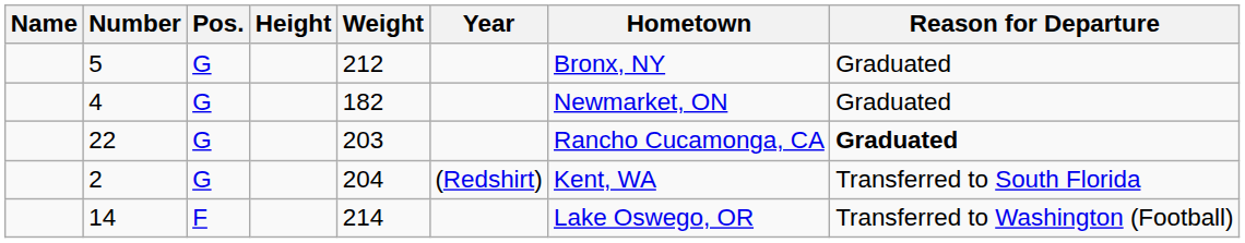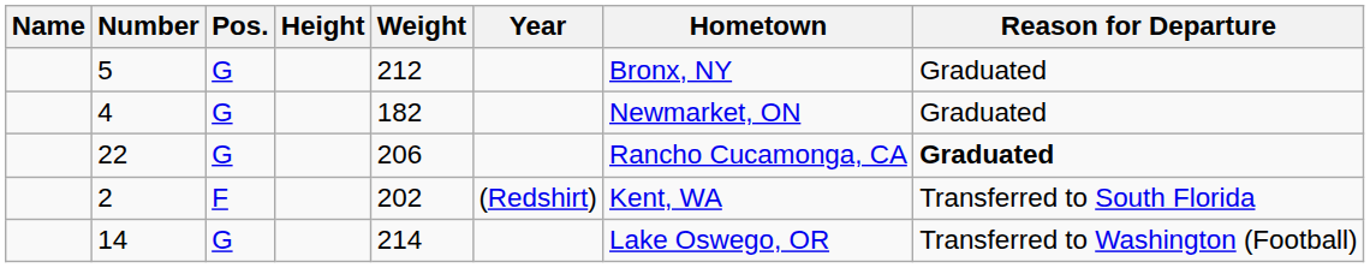22 | Weight: 203 -> 206
2 | Pos.: G -> F
2 | Weight: 204 -> 202
14 | Pos.: F -> G
